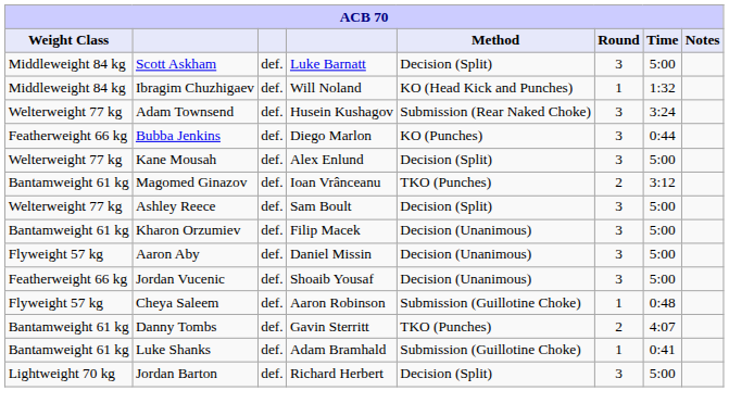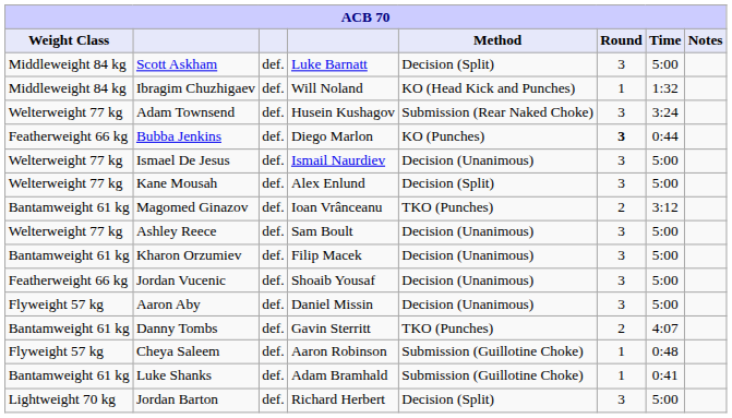Bubba Jenkins | Round: normal -> bold
+ row: Welterweight 77 kg | Ismael De Jesus | def. | Ismail Naurdiev | Decision (Unanimous) | 3 | 5:00
Ashley Reece | Method: Decision (Split) -> Decision (Unanimous)
rows swapped: Jordan Vucenic <-> Aaron Aby
rows swapped: Cheya Saleem <-> Danny Tombs
